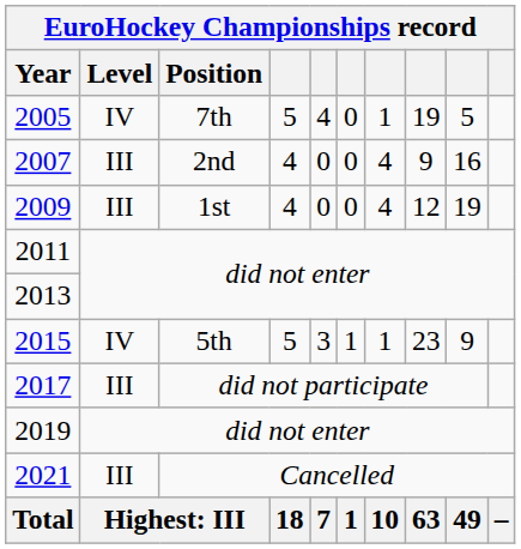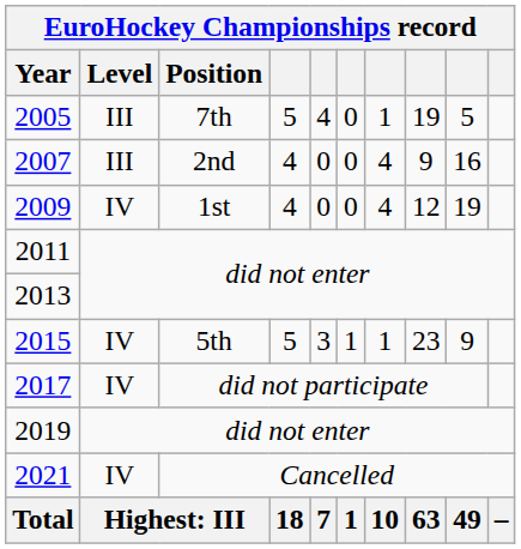2005 | Level: IV -> III
2009 | Level: III -> IV
2017 | Level: III -> IV
2021 | Level: III -> IV
